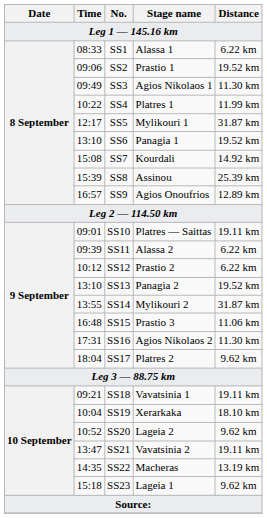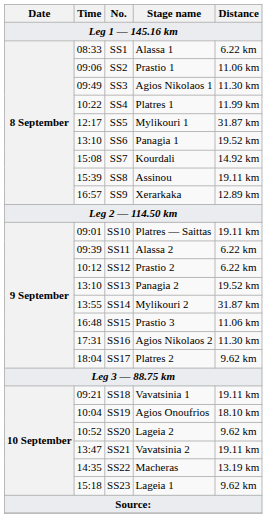SS2 | Distance: 19.52 km -> 11.06 km
SS8 | Distance: 25.39 km -> 19.11 km
SS9 | Stage name: Agios Onoufrios -> Xerarkaka
SS19 | Stage name: Xerarkaka -> Agios Onoufrios
